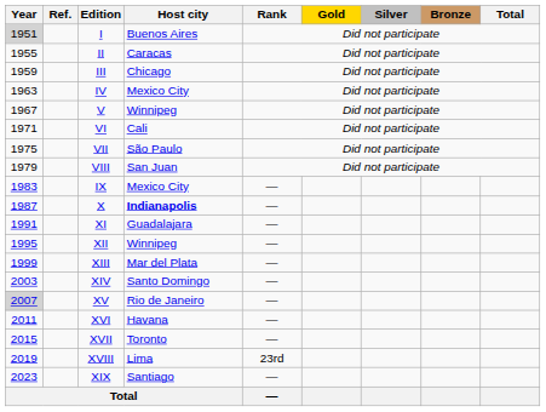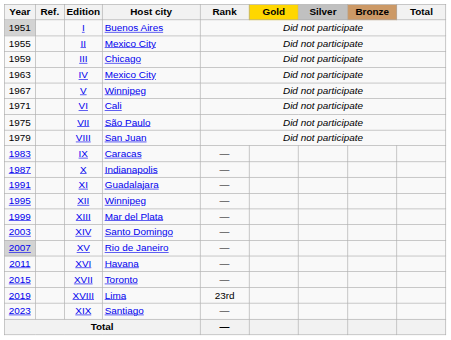II | Host city: Caracas -> Mexico City
IX | Host city: Mexico City -> Caracas
X | Host city: bold -> normal
